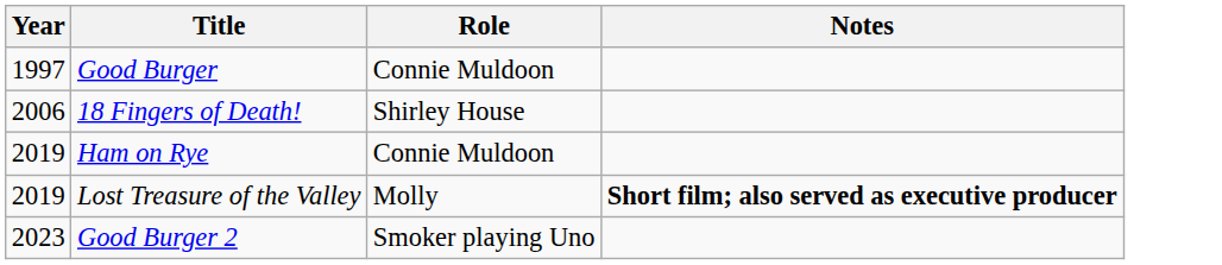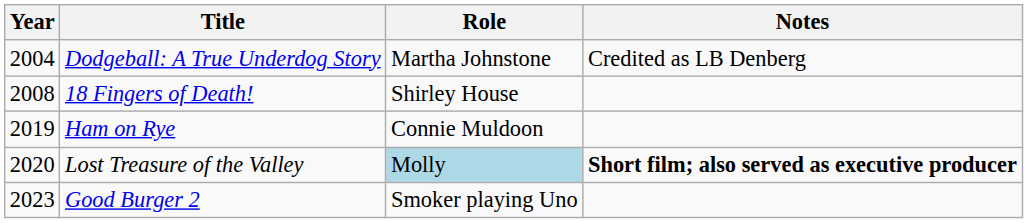- row: 1997 | Good Burger | Connie Muldoon
+ row: 2004 | Dodgeball: A True Underdog Story | Martha Johnstone | Credited as LB Denberg
18 Fingers of Death! | Year: 2006 -> 2008
Lost Treasure of the Valley | Year: 2019 -> 2020
Lost Treasure of the Valley | Role: no background -> lightblue background
